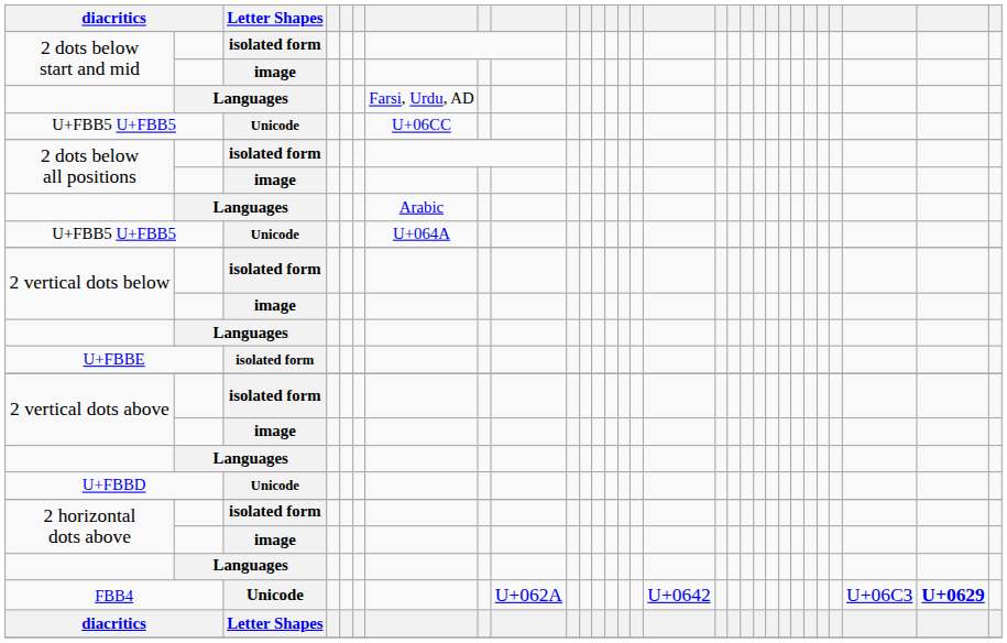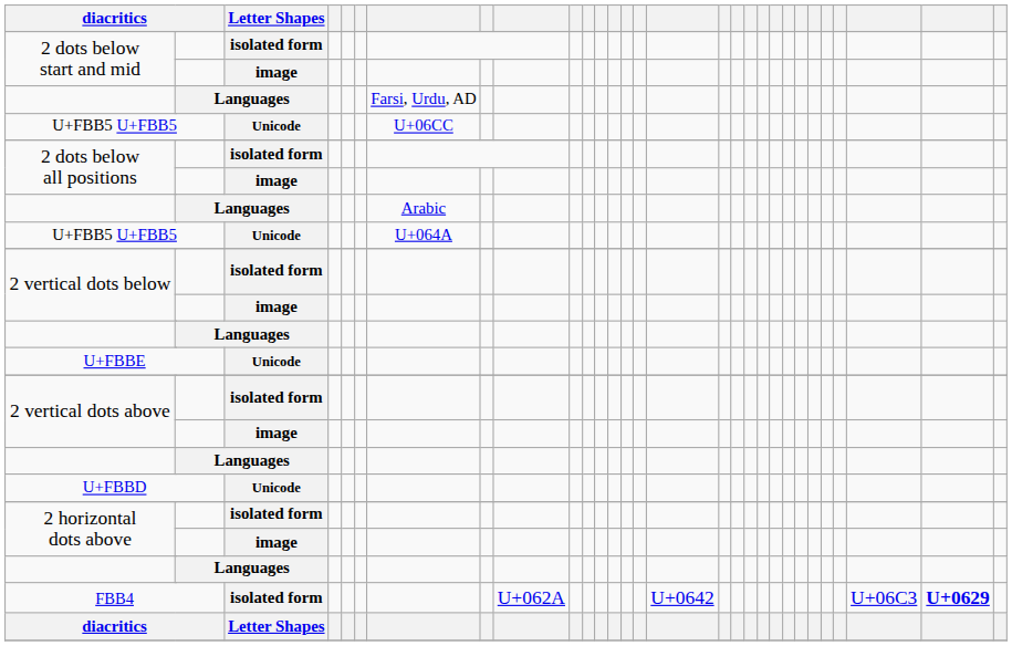U+FBBE | Letter Shapes: isolated form -> Unicode
FBB4 | Letter Shapes: Unicode -> isolated form
